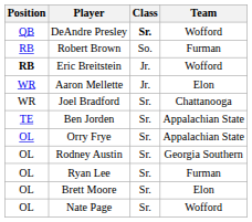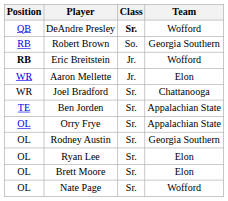Robert Brown | Team: Furman -> Georgia Southern
Ryan Lee | Team: Furman -> Elon
